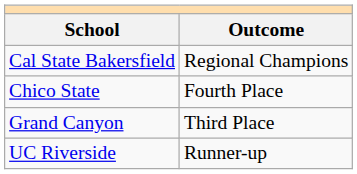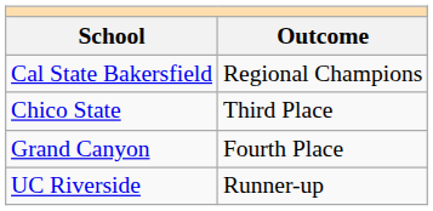Chico State | Outcome: Fourth Place -> Third Place
Grand Canyon | Outcome: Third Place -> Fourth Place
